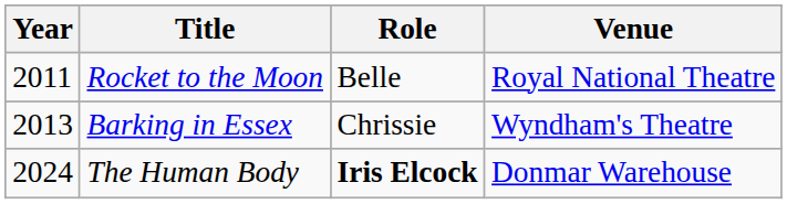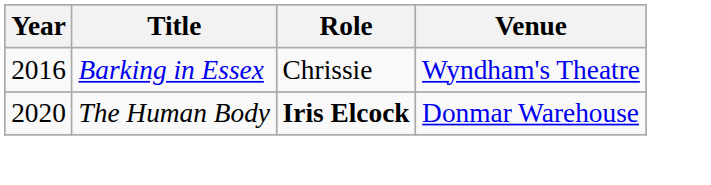- row: 2011 | Rocket to the Moon | Belle | Royal National Theatre
Barking in Essex | Year: 2013 -> 2016
The Human Body | Year: 2024 -> 2020
